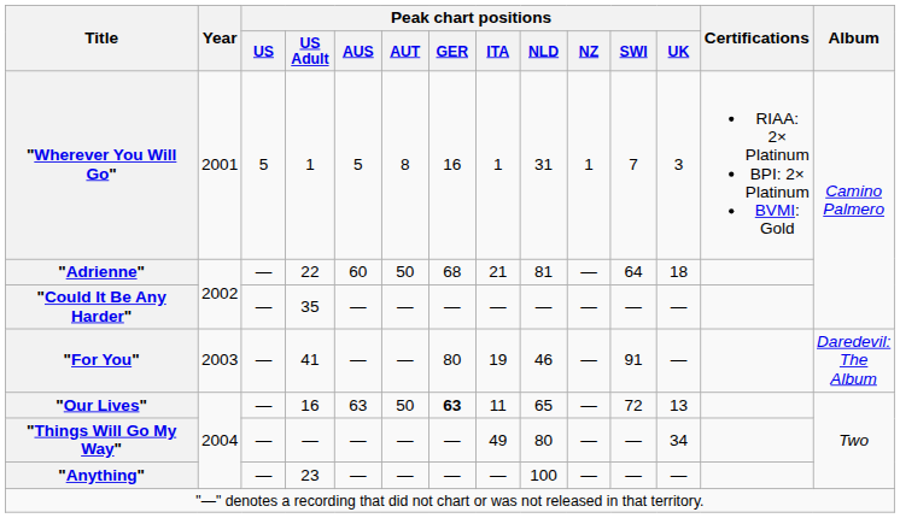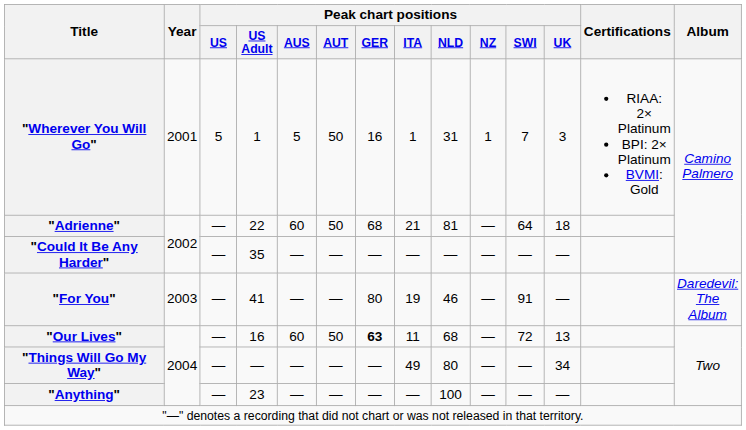"Wherever You Will Go" | Peak chart positions / AUT: 8 -> 50
"Our Lives" | Peak chart positions / AUS: 63 -> 60
"Our Lives" | Peak chart positions / NLD: 65 -> 68
